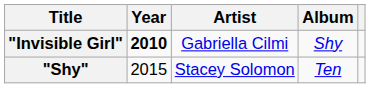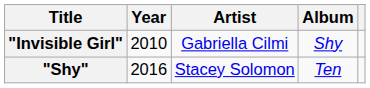"Invisible Girl" | Year: bold -> normal
"Shy" | Year: 2015 -> 2016
